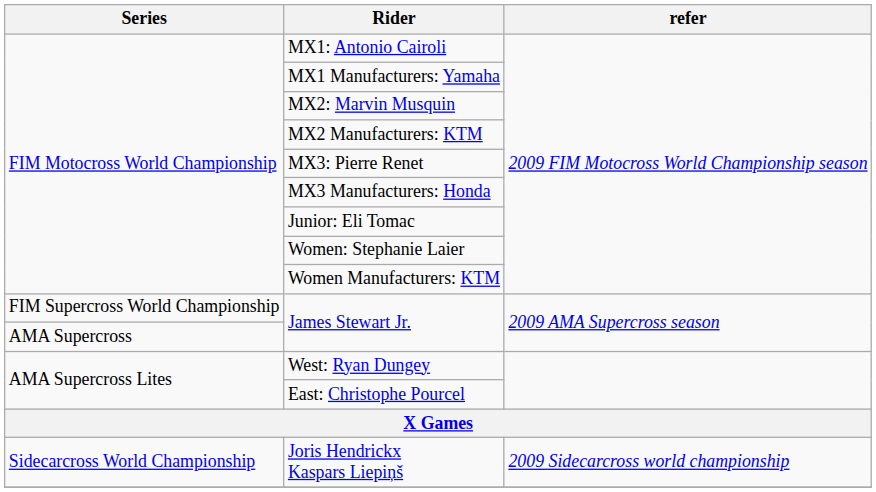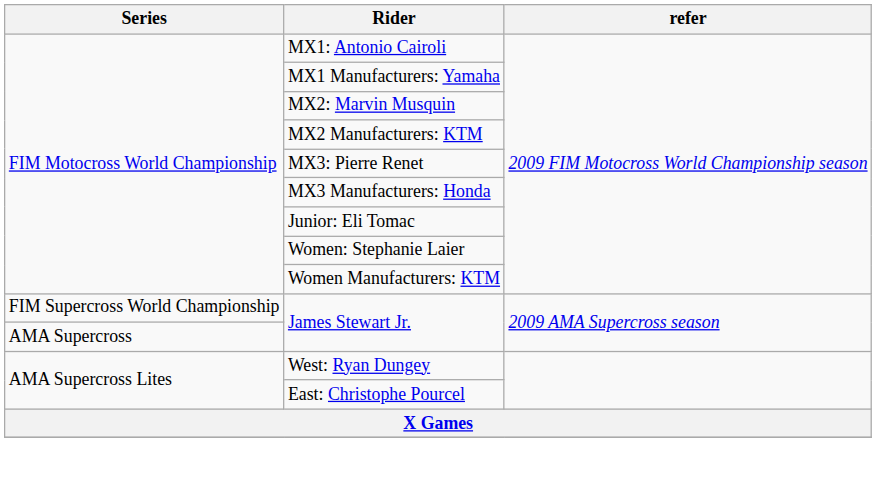- row: Sidecarcross World Championship | Joris Hendrickx Kaspars Liepiņš | 2009 Sidecarcross world championship
